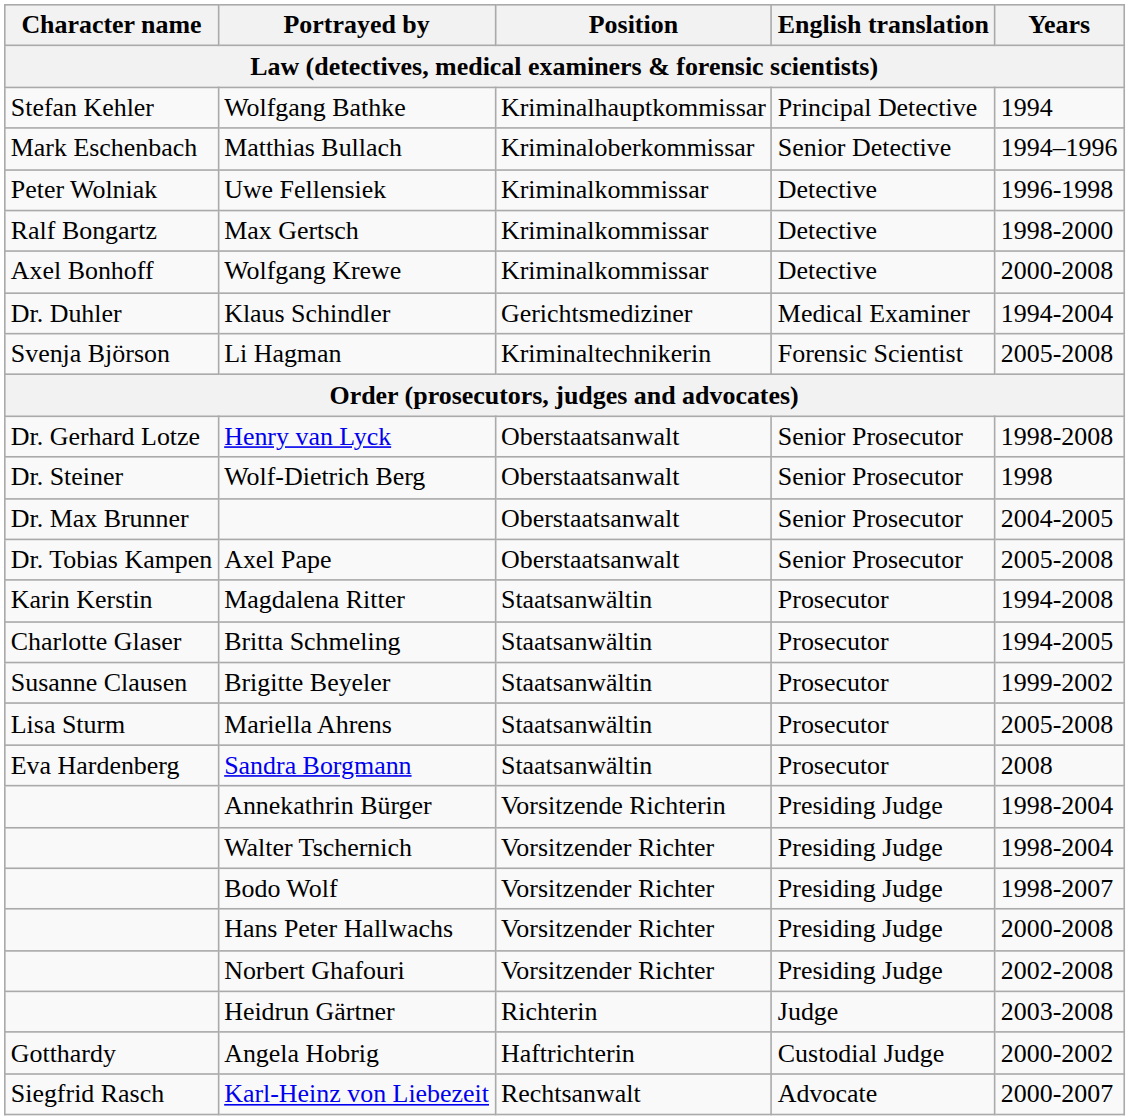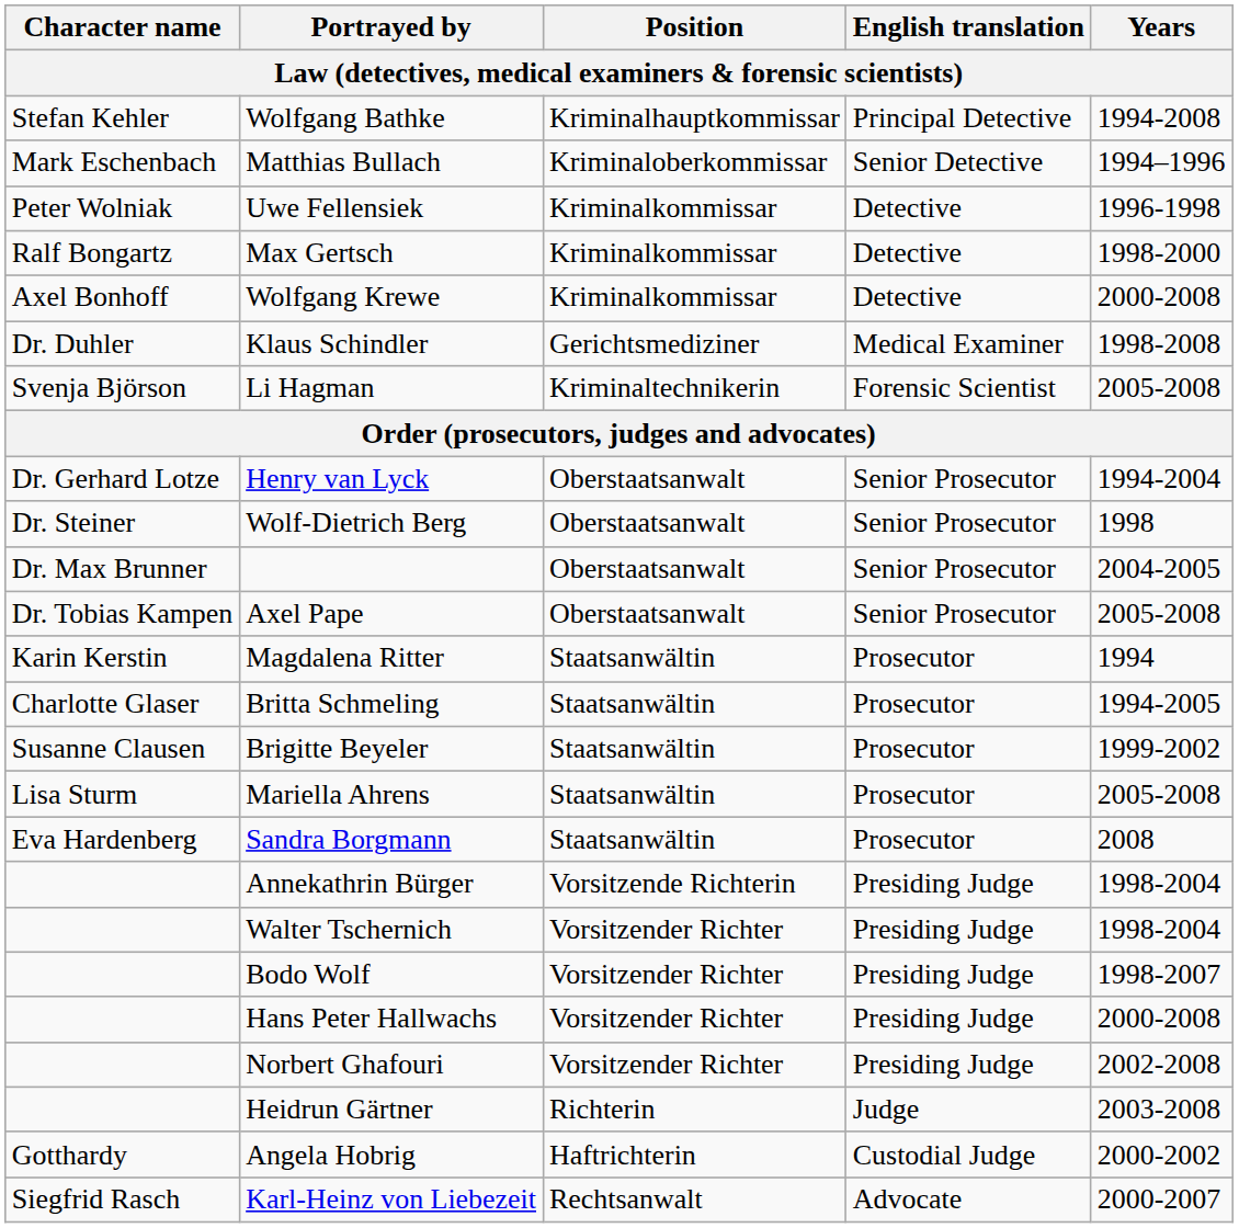Wolfgang Bathke | Years: 1994 -> 1994-2008
Klaus Schindler | Years: 1994-2004 -> 1998-2008
Henry van Lyck | Years: 1998-2008 -> 1994-2004
Magdalena Ritter | Years: 1994-2008 -> 1994
